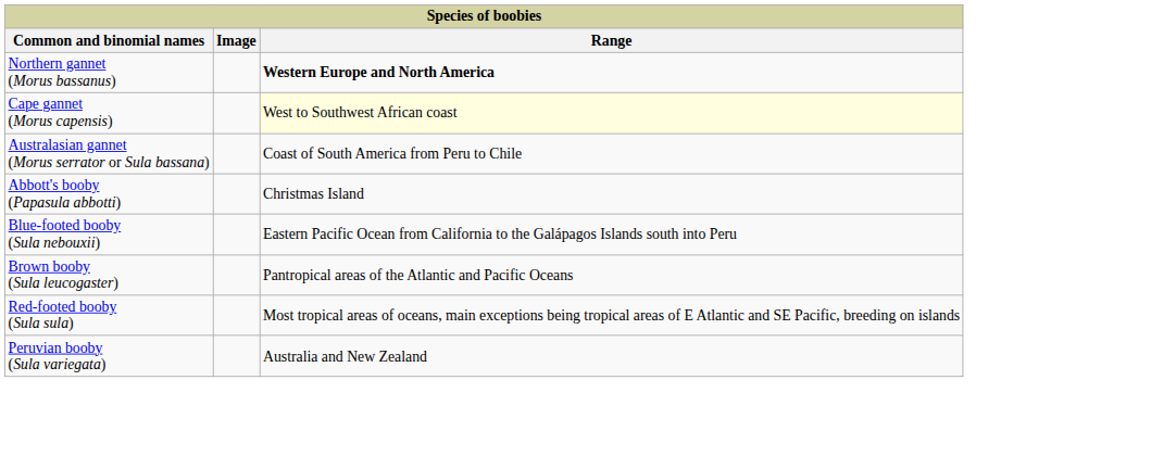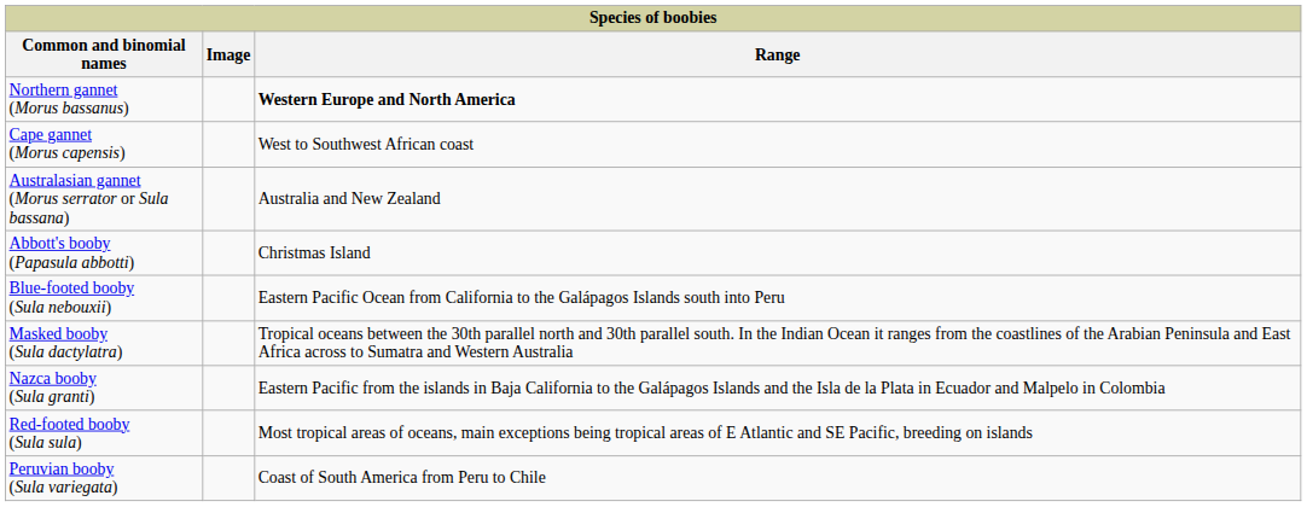Cape gannet (Morus capensis) | Range: lightyellow background -> no background
Australasian gannet (Morus serrator or Sula bassana) | Range: Coast of South America from Peru to Chile -> Australia and New Zealand
+ row: Masked booby (Sula dactylatra) | Tropical oceans between the 30th parallel north and 30th parallel south. In the Indian Ocean it ranges from the coastlines of the Arabian Peninsula and East Africa across to Sumatra and Western Australia
+ row: Nazca booby (Sula granti) | Eastern Pacific from the islands in Baja California to the Galápagos Islands and the Isla de la Plata in Ecuador and Malpelo in Colombia
- row: Brown booby (Sula leucogaster) | Pantropical areas of the Atlantic and Pacific Oceans
Peruvian booby (Sula variegata) | Range: Australia and New Zealand -> Coast of South America from Peru to Chile
